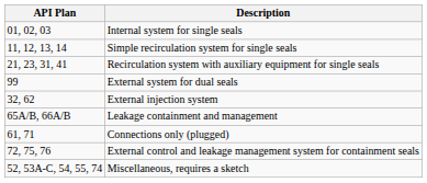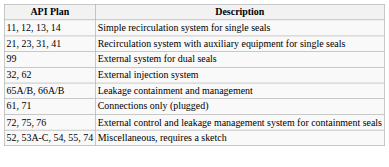- row: 01, 02, 03 | Internal system for single seals
